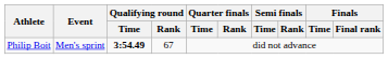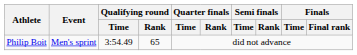Philip Boit | Qualifying round / Time: bold -> normal
Philip Boit | Qualifying round / Rank: 67 -> 65
